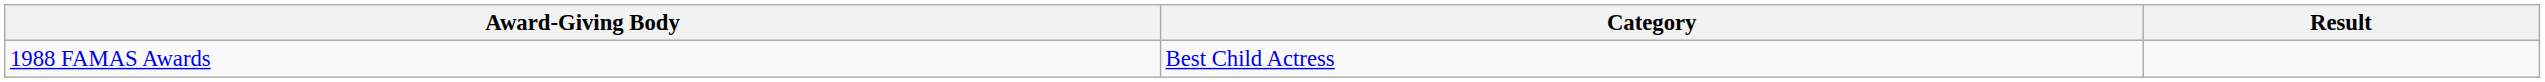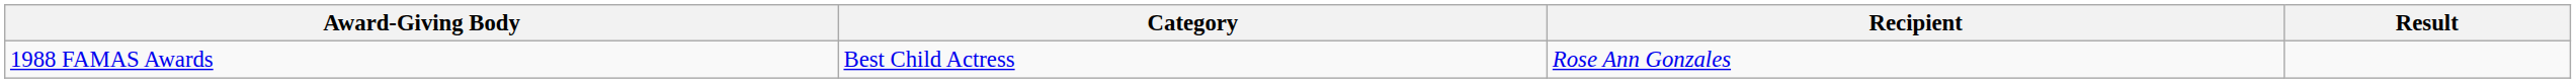+ column: Recipient | Rose Ann Gonzales
